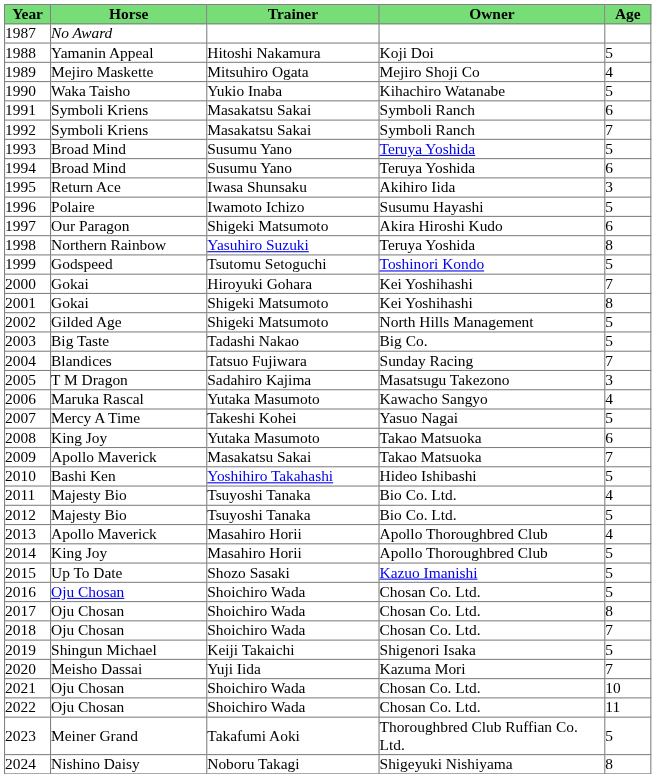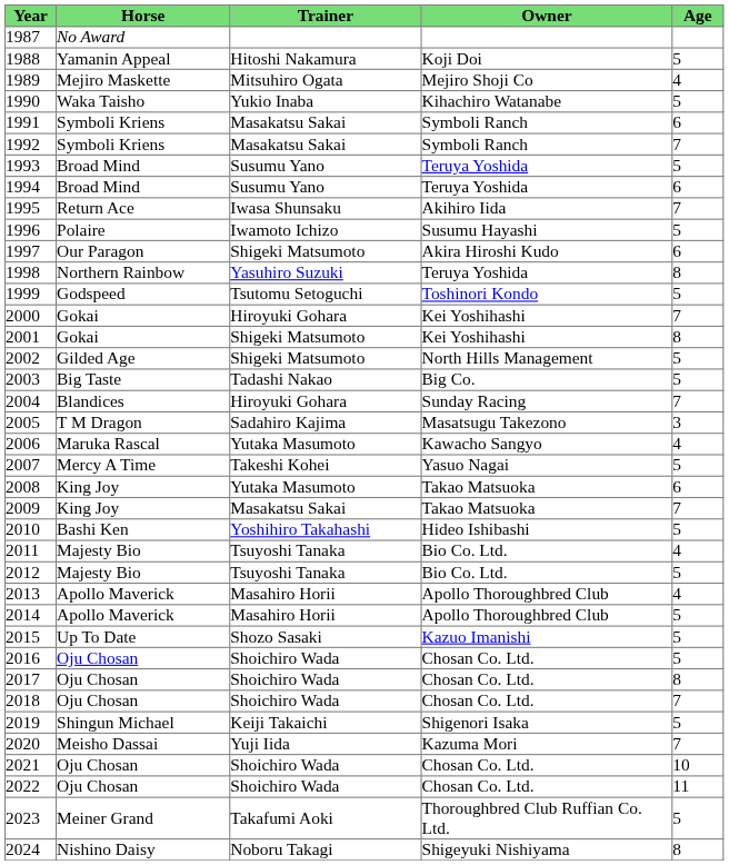1995 | Age: 3 -> 7
2004 | Trainer: Tatsuo Fujiwara -> Hiroyuki Gohara
2009 | Horse: Apollo Maverick -> King Joy
2014 | Horse: King Joy -> Apollo Maverick
